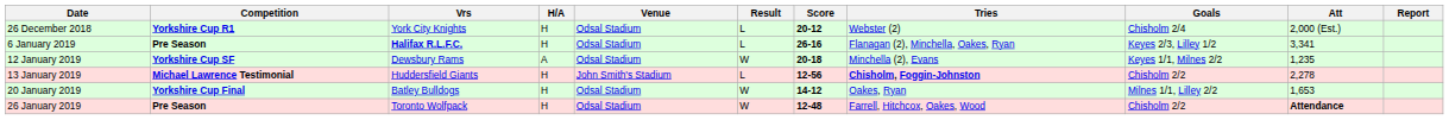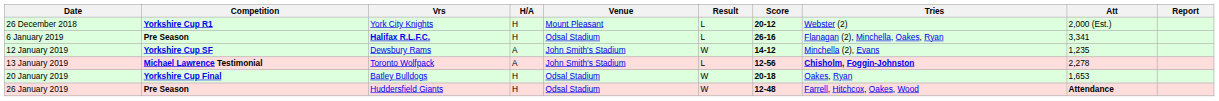- column: Goals | Chisholm 2/4 | Keyes 2/3, Lilley 1/2 | Keyes 1/1, Milnes 2/2 | Chisholm 2/2 | Milnes 1/1, Lilley 2/2 | Chisholm 2/2
26 December 2018 | Venue: Odsal Stadium -> Mount Pleasant
12 January 2019 | Venue: Odsal Stadium -> John Smith's Stadium
12 January 2019 | Score: 20-18 -> 14-12
13 January 2019 | Vrs: Huddersfield Giants -> Toronto Wolfpack
13 January 2019 | H/A: H -> A
20 January 2019 | Score: 14-12 -> 20-18
26 January 2019 | Vrs: Toronto Wolfpack -> Huddersfield Giants
